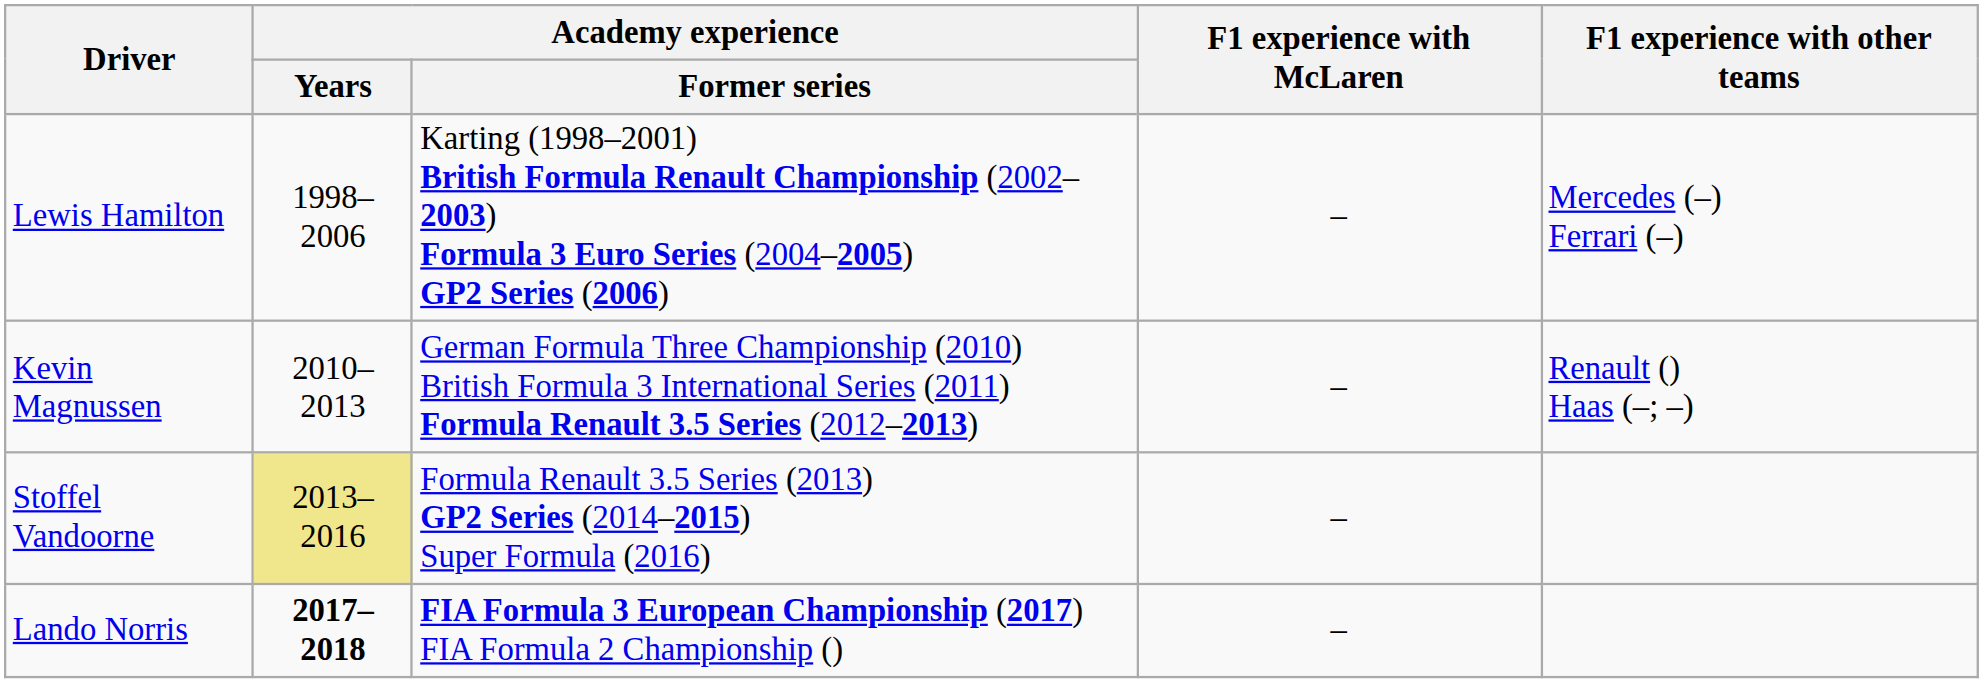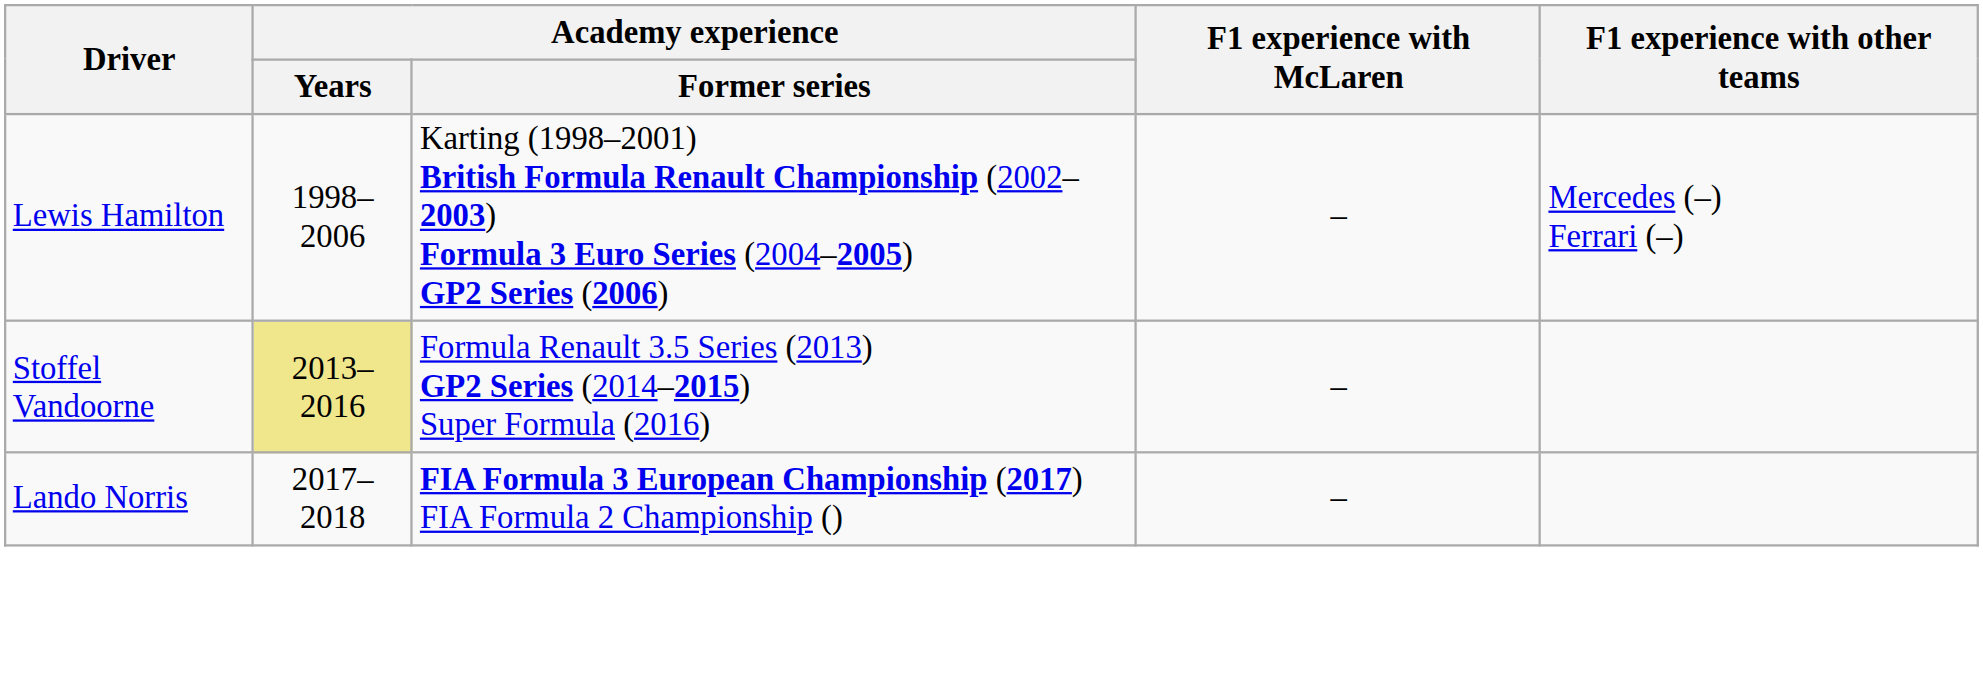- row: Kevin Magnussen | 2010–2013 | German Formula Three Championship (2010) British Formula 3 International Series (2011) Formula Renault 3.5 Series (2012–2013) | – | Renault () Haas (–; –)
Lando Norris | Academy experience / Years: bold -> normal
